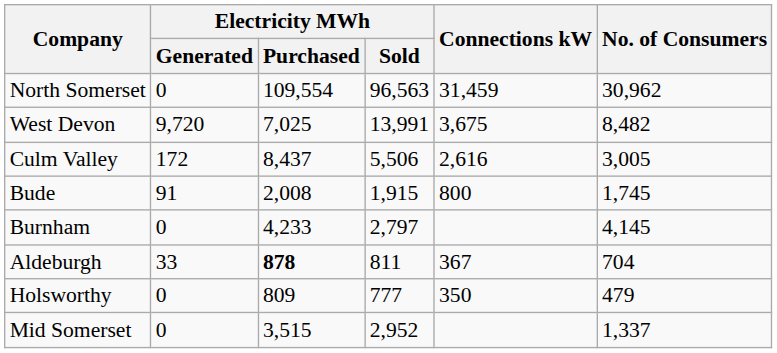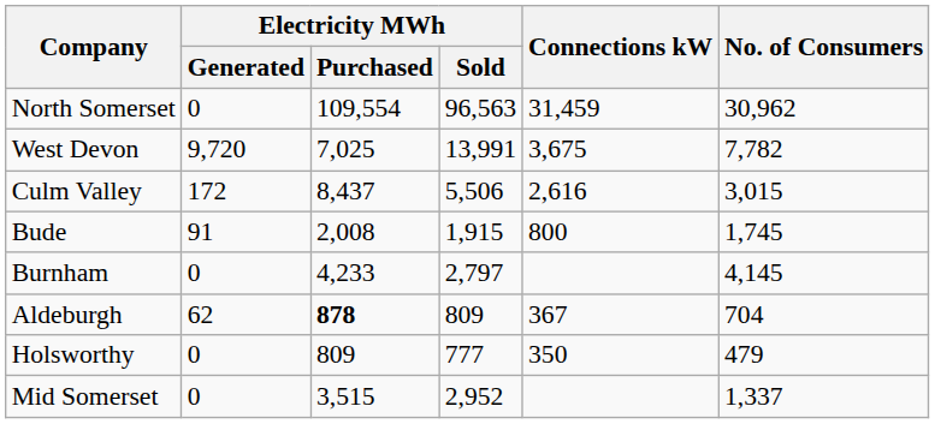West Devon | No. of Consumers: 8,482 -> 7,782
Culm Valley | No. of Consumers: 3,005 -> 3,015
Aldeburgh | Electricity MWh / Generated: 33 -> 62
Aldeburgh | Electricity MWh / Sold: 811 -> 809
